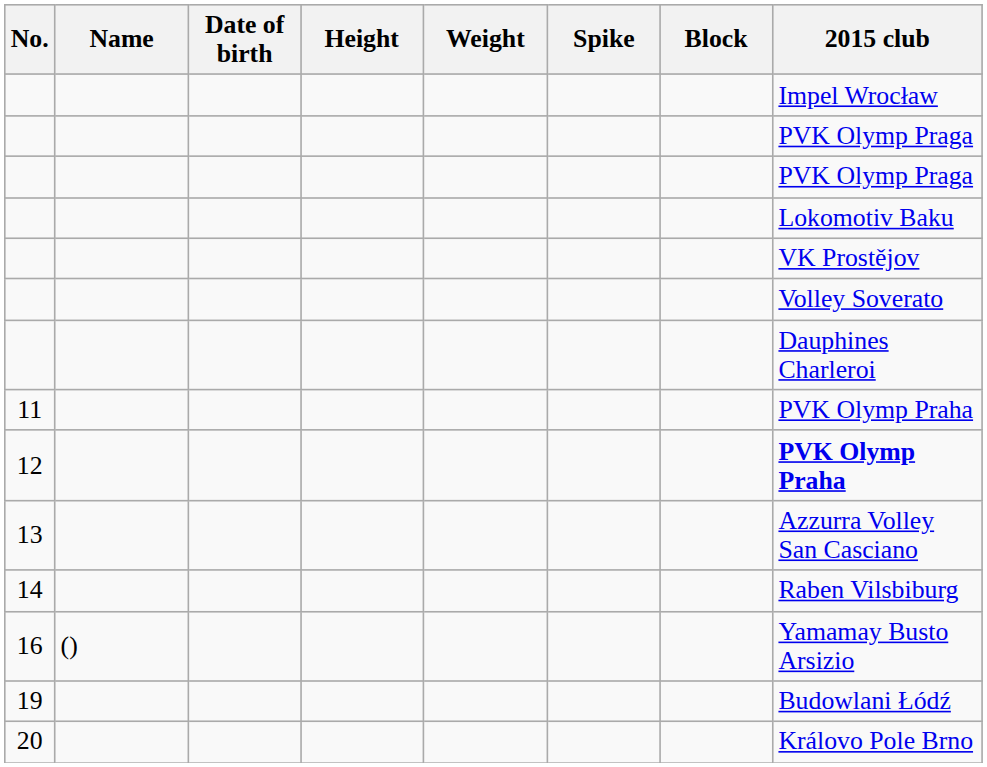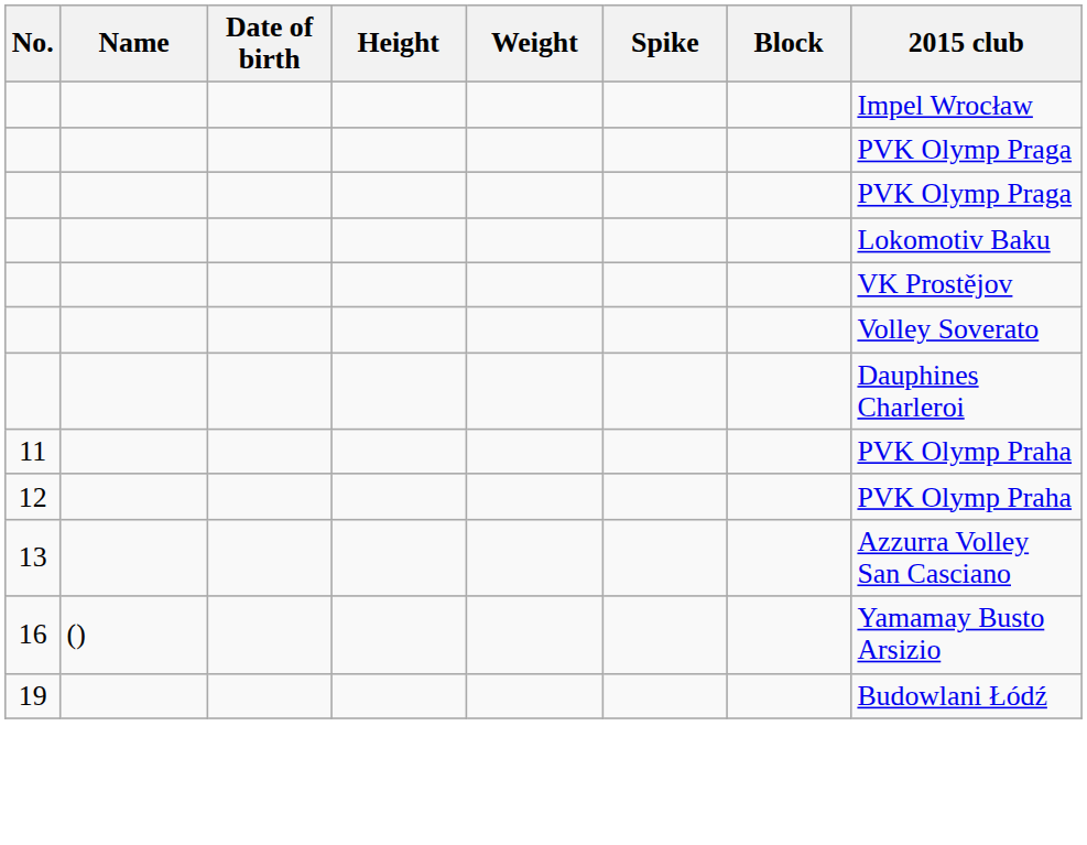12 | 2015 club: bold -> normal
- row: 14 | Raben Vilsbiburg
- row: 20 | Královo Pole Brno
